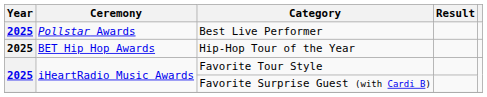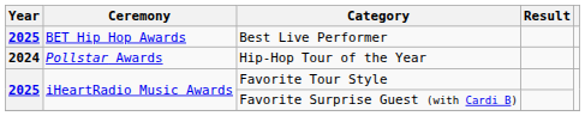Best Live Performer | Ceremony: Pollstar Awards -> BET Hip Hop Awards
Hip-Hop Tour of the Year | Year: 2025 -> 2024
Hip-Hop Tour of the Year | Ceremony: BET Hip Hop Awards -> Pollstar Awards
